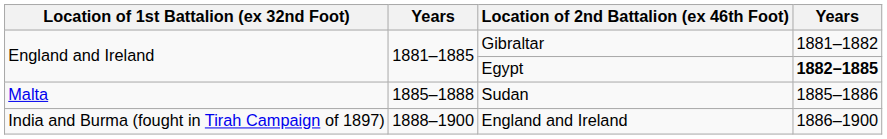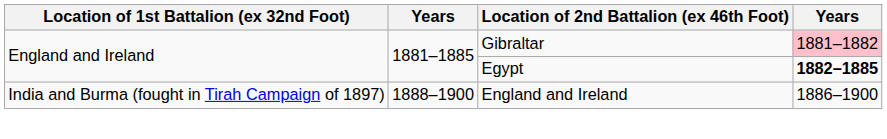Gibraltar | column 4: no background -> pink background
- row: Malta | 1885–1888 | Sudan | 1885–1886
